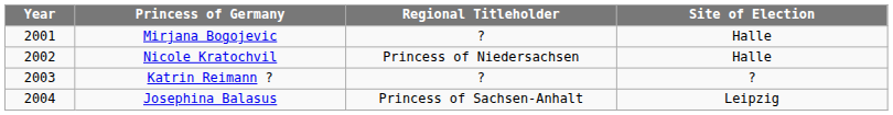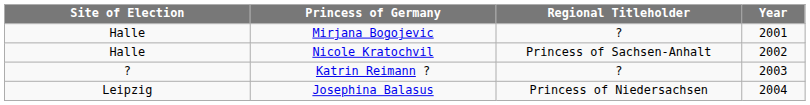columns swapped: Year <-> Site of Election
Nicole Kratochvil | Regional Titleholder: Princess of Niedersachsen -> Princess of Sachsen-Anhalt
Josephina Balasus | Regional Titleholder: Princess of Sachsen-Anhalt -> Princess of Niedersachsen
